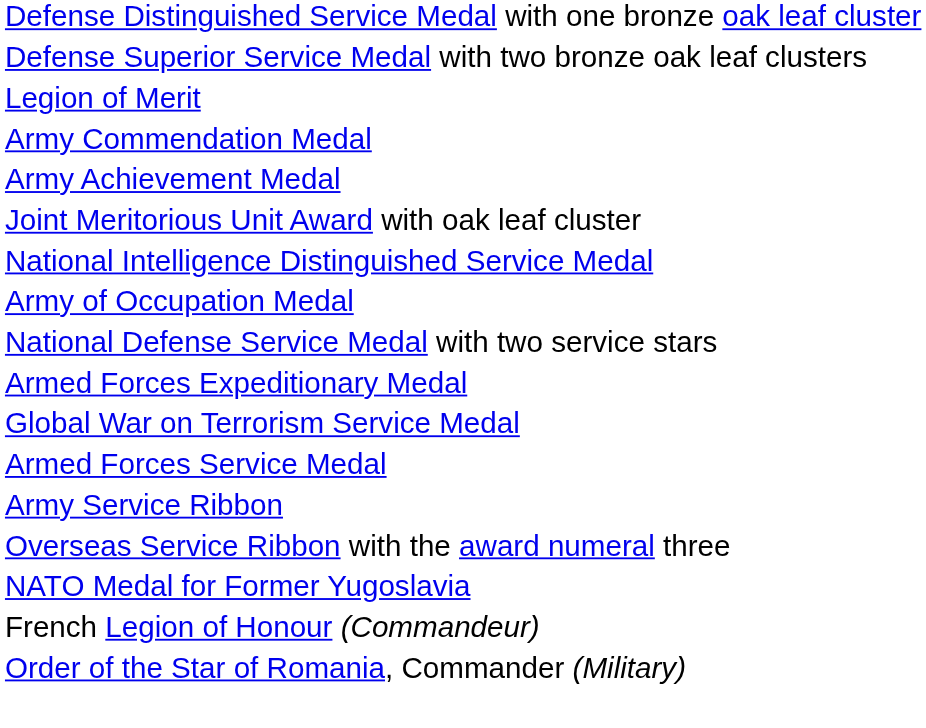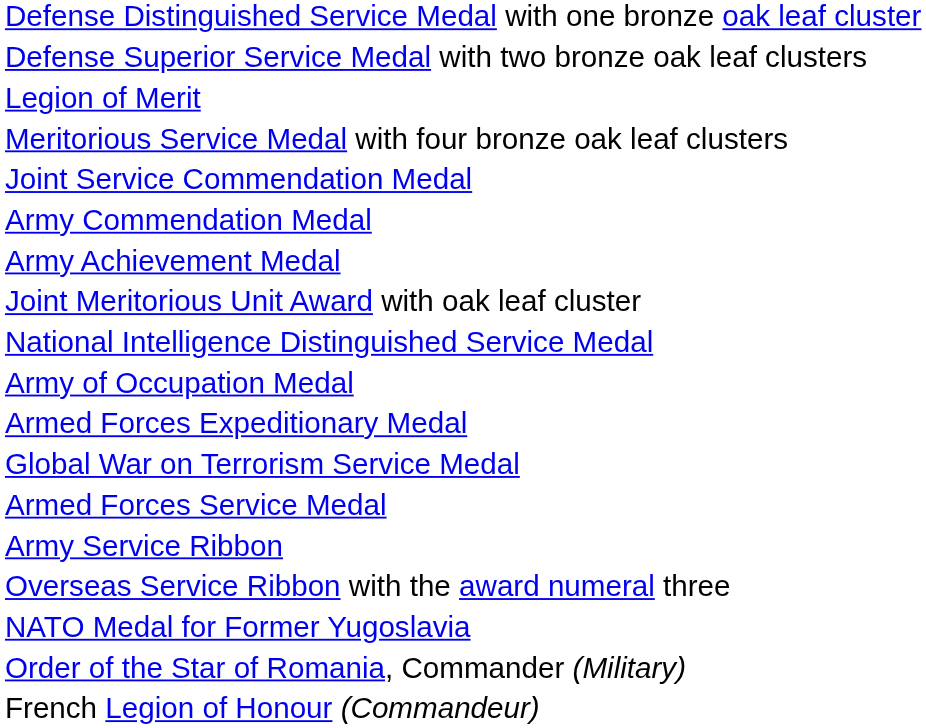+ row: Meritorious Service Medal with four bronze oak leaf clusters
+ row: Joint Service Commendation Medal
- row: National Defense Service Medal with two service stars
rows swapped: Order of the Star of Romania, Commander (Military) <-> French Legion of Honour (Commandeur)
